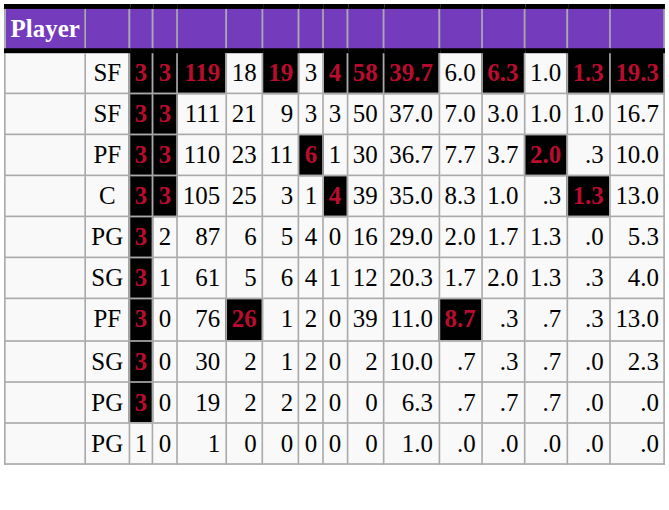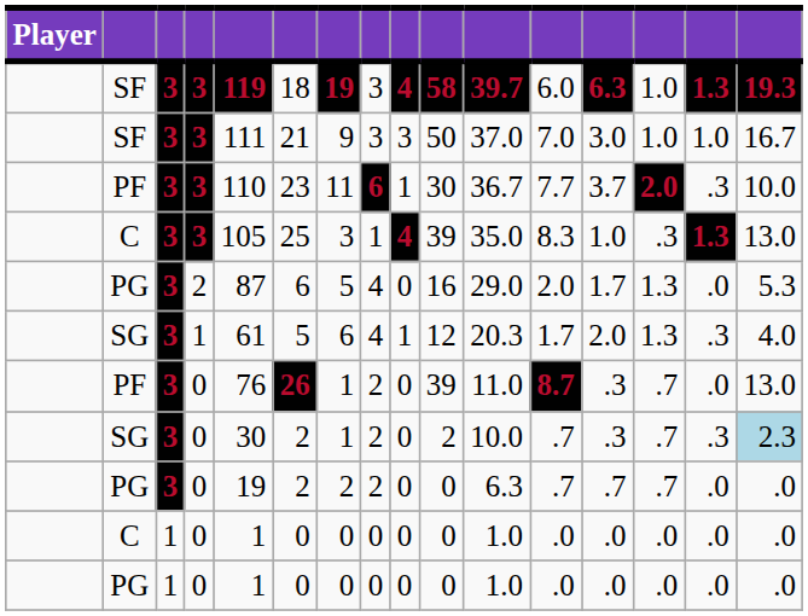PF / 0 | column 15: .3 -> .0
SG / 0 | column 15: .0 -> .3
SG / 0 | column 16: no background -> lightblue background
+ row: C | 1 | 0 | 1 | 0 | 0 | 0 | 0 | 0 | 1.0 | .0 | .0 | .0 | .0 | .0
